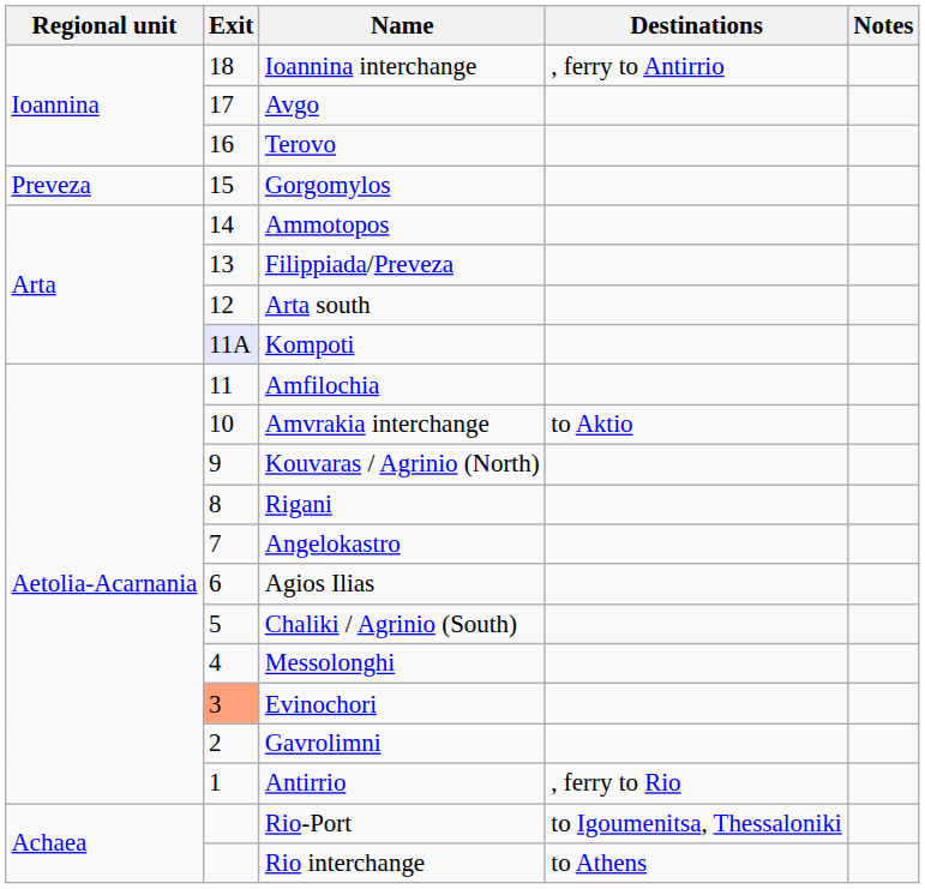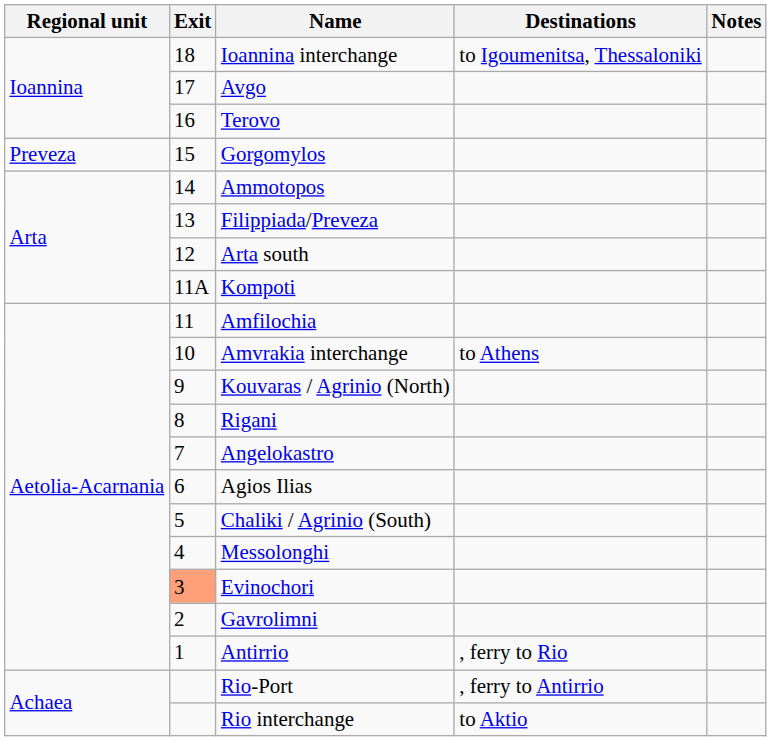Ioannina interchange | Destinations: , ferry to Antirrio -> to Igoumenitsa, Thessaloniki
Kompoti | Exit: lavender background -> no background
Amvrakia interchange | Destinations: to Aktio -> to Athens
Rio-Port | Destinations: to Igoumenitsa, Thessaloniki -> , ferry to Antirrio
Rio interchange | Destinations: to Athens -> to Aktio
